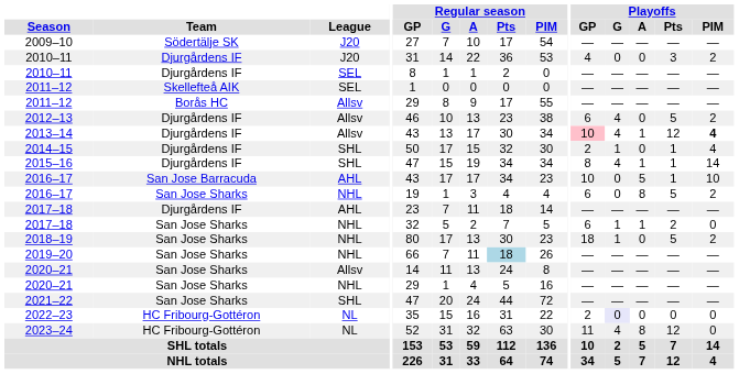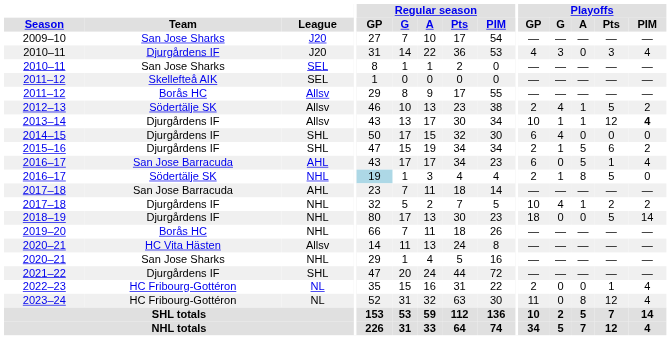2009–10 | Team: Södertälje SK -> San Jose Sharks
2010–11 / J20 | Playoffs / G: 0 -> 3
2010–11 / J20 | Playoffs / PIM: 2 -> 4
2010–11 / SEL | Team: Djurgårdens IF -> San Jose Sharks
2012–13 | Team: Djurgårdens IF -> Södertälje SK
2012–13 | Playoffs / GP: 6 -> 2
2012–13 | Playoffs / A: 0 -> 1
2013–14 | Playoffs / GP: pink background -> no background
2013–14 | Playoffs / G: 4 -> 1
2014–15 | Playoffs / GP: 2 -> 6
2014–15 | Playoffs / G: 1 -> 4
2014–15 | Playoffs / Pts: 1 -> 0
2014–15 | Playoffs / PIM: 4 -> 0
2015–16 | Playoffs / GP: 8 -> 2
2015–16 | Playoffs / G: 4 -> 1
2015–16 | Playoffs / A: 1 -> 5
2015–16 | Playoffs / Pts: 1 -> 6
2015–16 | Playoffs / PIM: 14 -> 2
2016–17 / AHL | Playoffs / GP: 10 -> 6
2016–17 / AHL | Playoffs / PIM: 10 -> 4
2016–17 / NHL | Team: San Jose Sharks -> Södertälje SK
2016–17 / NHL | Regular season / GP: no background -> lightblue background
2016–17 / NHL | Playoffs / GP: 6 -> 2
2016–17 / NHL | Playoffs / G: 0 -> 1
2016–17 / NHL | Playoffs / PIM: 2 -> 0
2017–18 / AHL | Team: Djurgårdens IF -> San Jose Barracuda
2017–18 / NHL | Team: San Jose Sharks -> Djurgårdens IF
2017–18 / NHL | Playoffs / GP: 6 -> 10
2017–18 / NHL | Playoffs / G: 1 -> 4
2017–18 / NHL | Playoffs / PIM: 0 -> 2
2018–19 | Team: San Jose Sharks -> Djurgårdens IF
2018–19 | Playoffs / G: 1 -> 0
2018–19 | Playoffs / PIM: 2 -> 14
2019–20 | Team: San Jose Sharks -> Borås HC
2019–20 | Regular season / Pts: lightblue background -> no background
2020–21 / Allsv | Team: San Jose Sharks -> HC Vita Hästen
2021–22 | Team: San Jose Sharks -> Djurgårdens IF
2022–23 | Playoffs / G: lavender background -> no background
2022–23 | Playoffs / Pts: 0 -> 1
2022–23 | Playoffs / PIM: 0 -> 4
2023–24 | Playoffs / G: 4 -> 0
2023–24 | Playoffs / PIM: 0 -> 4
